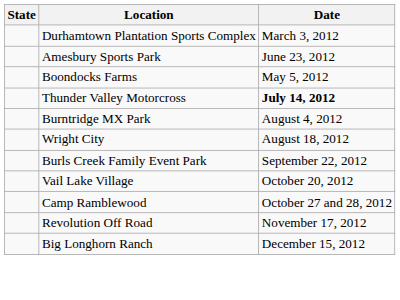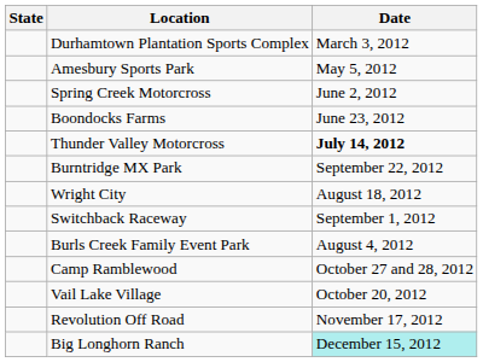Amesbury Sports Park | Date: June 23, 2012 -> May 5, 2012
+ row: Spring Creek Motorcross | June 2, 2012
Boondocks Farms | Date: May 5, 2012 -> June 23, 2012
Burntridge MX Park | Date: August 4, 2012 -> September 22, 2012
+ row: Switchback Raceway | September 1, 2012
Burls Creek Family Event Park | Date: September 22, 2012 -> August 4, 2012
rows swapped: Vail Lake Village <-> Camp Ramblewood
Big Longhorn Ranch | Date: no background -> paleturquoise background
